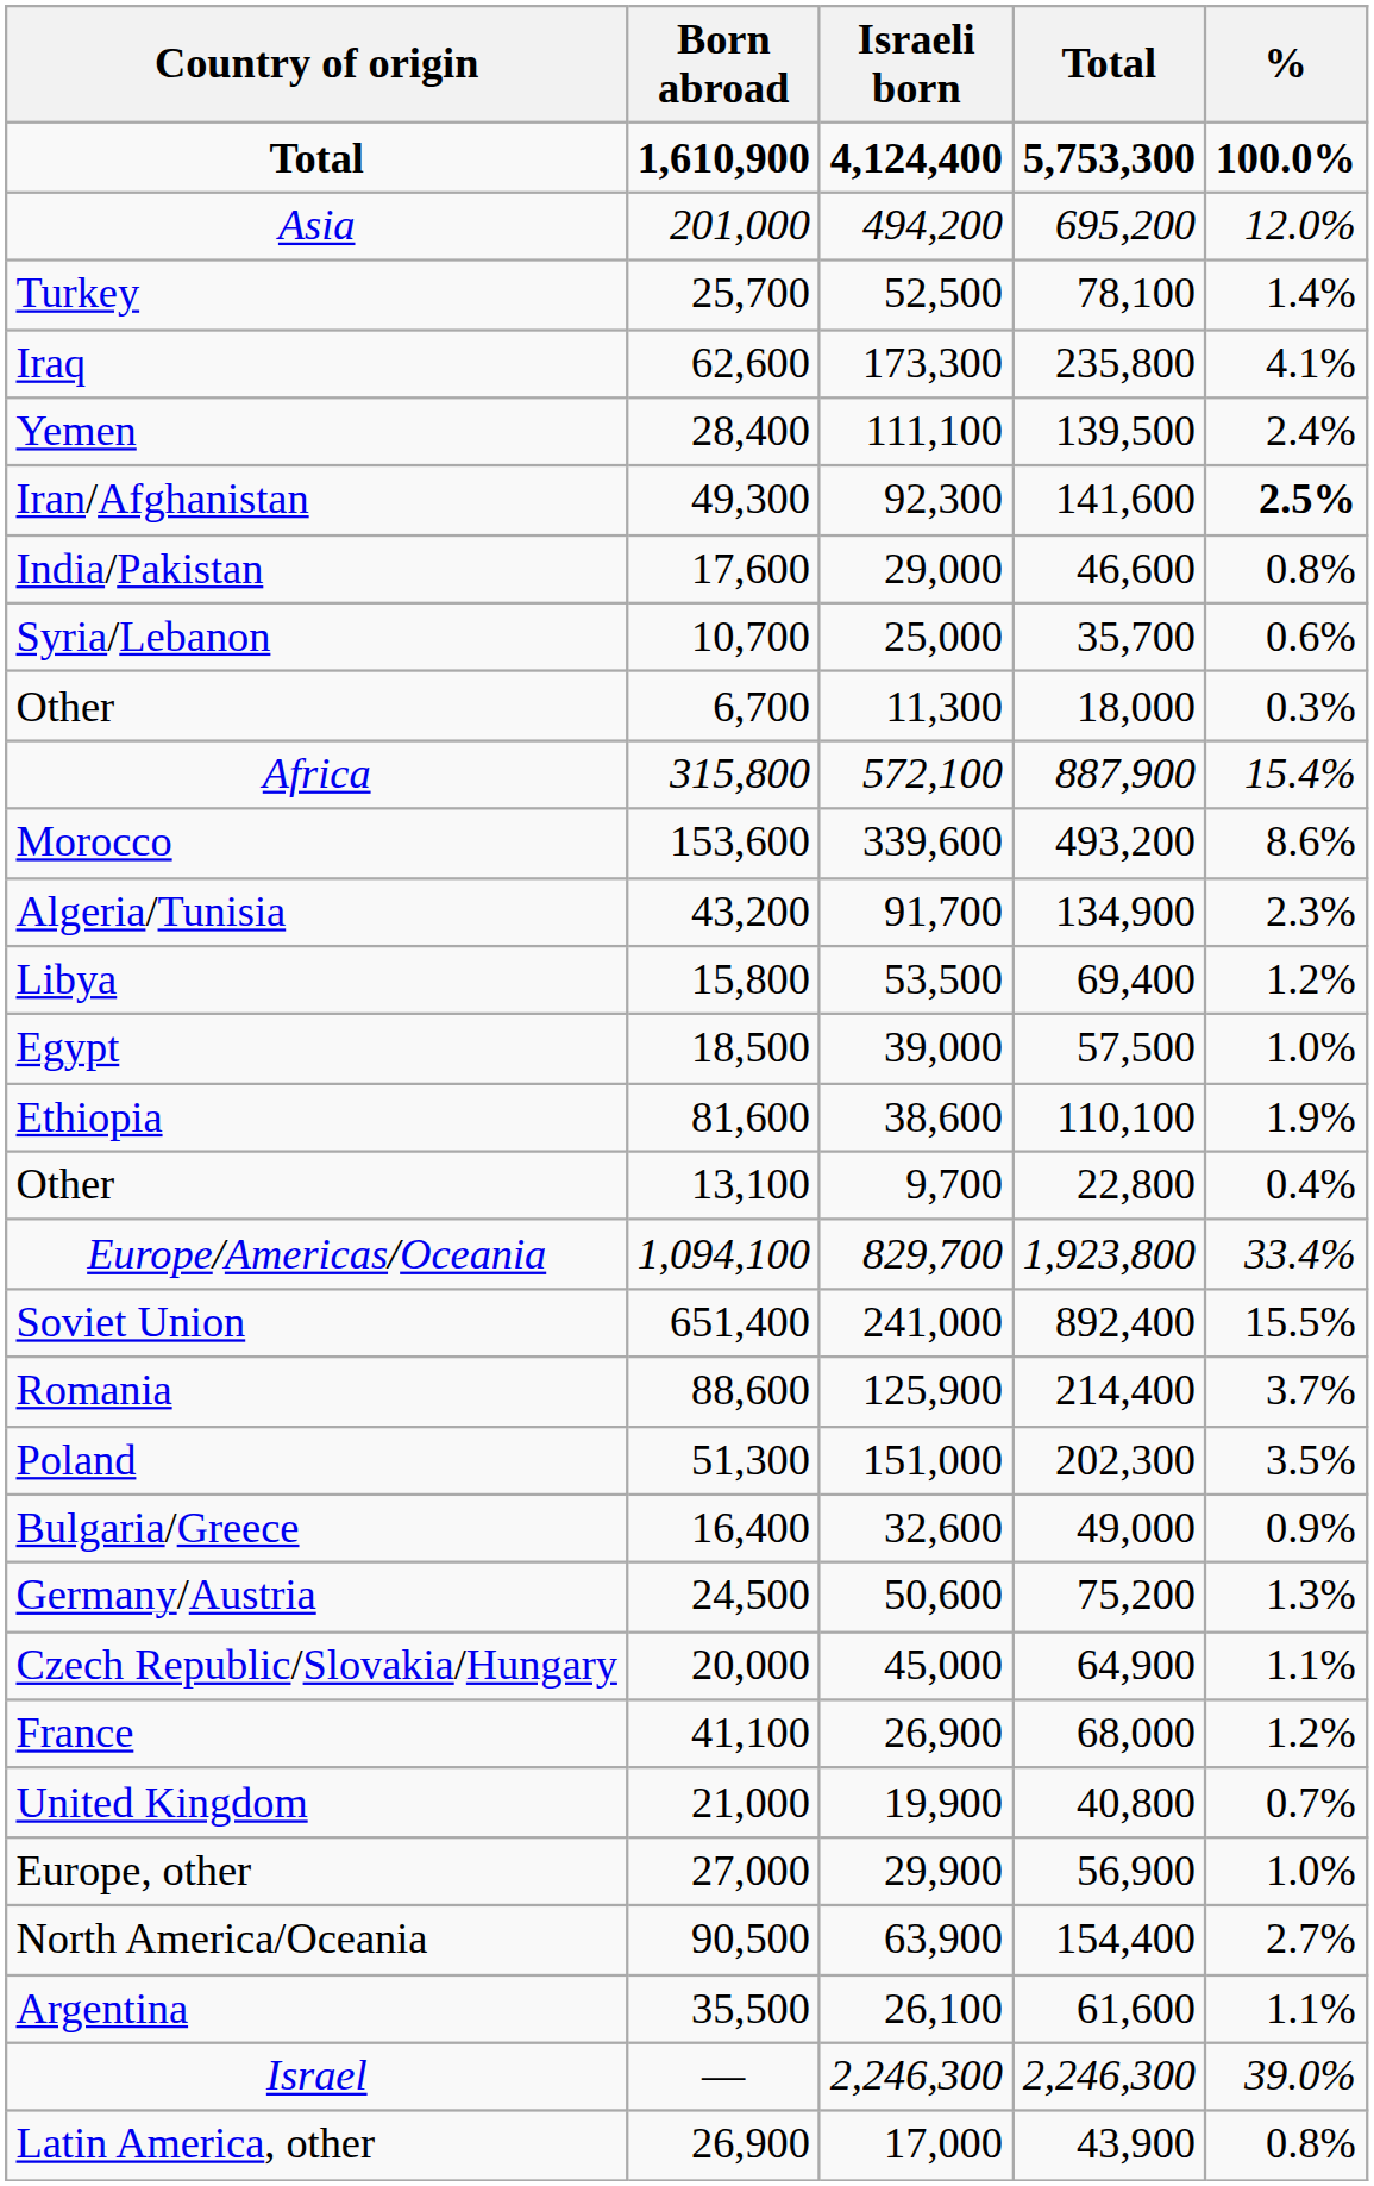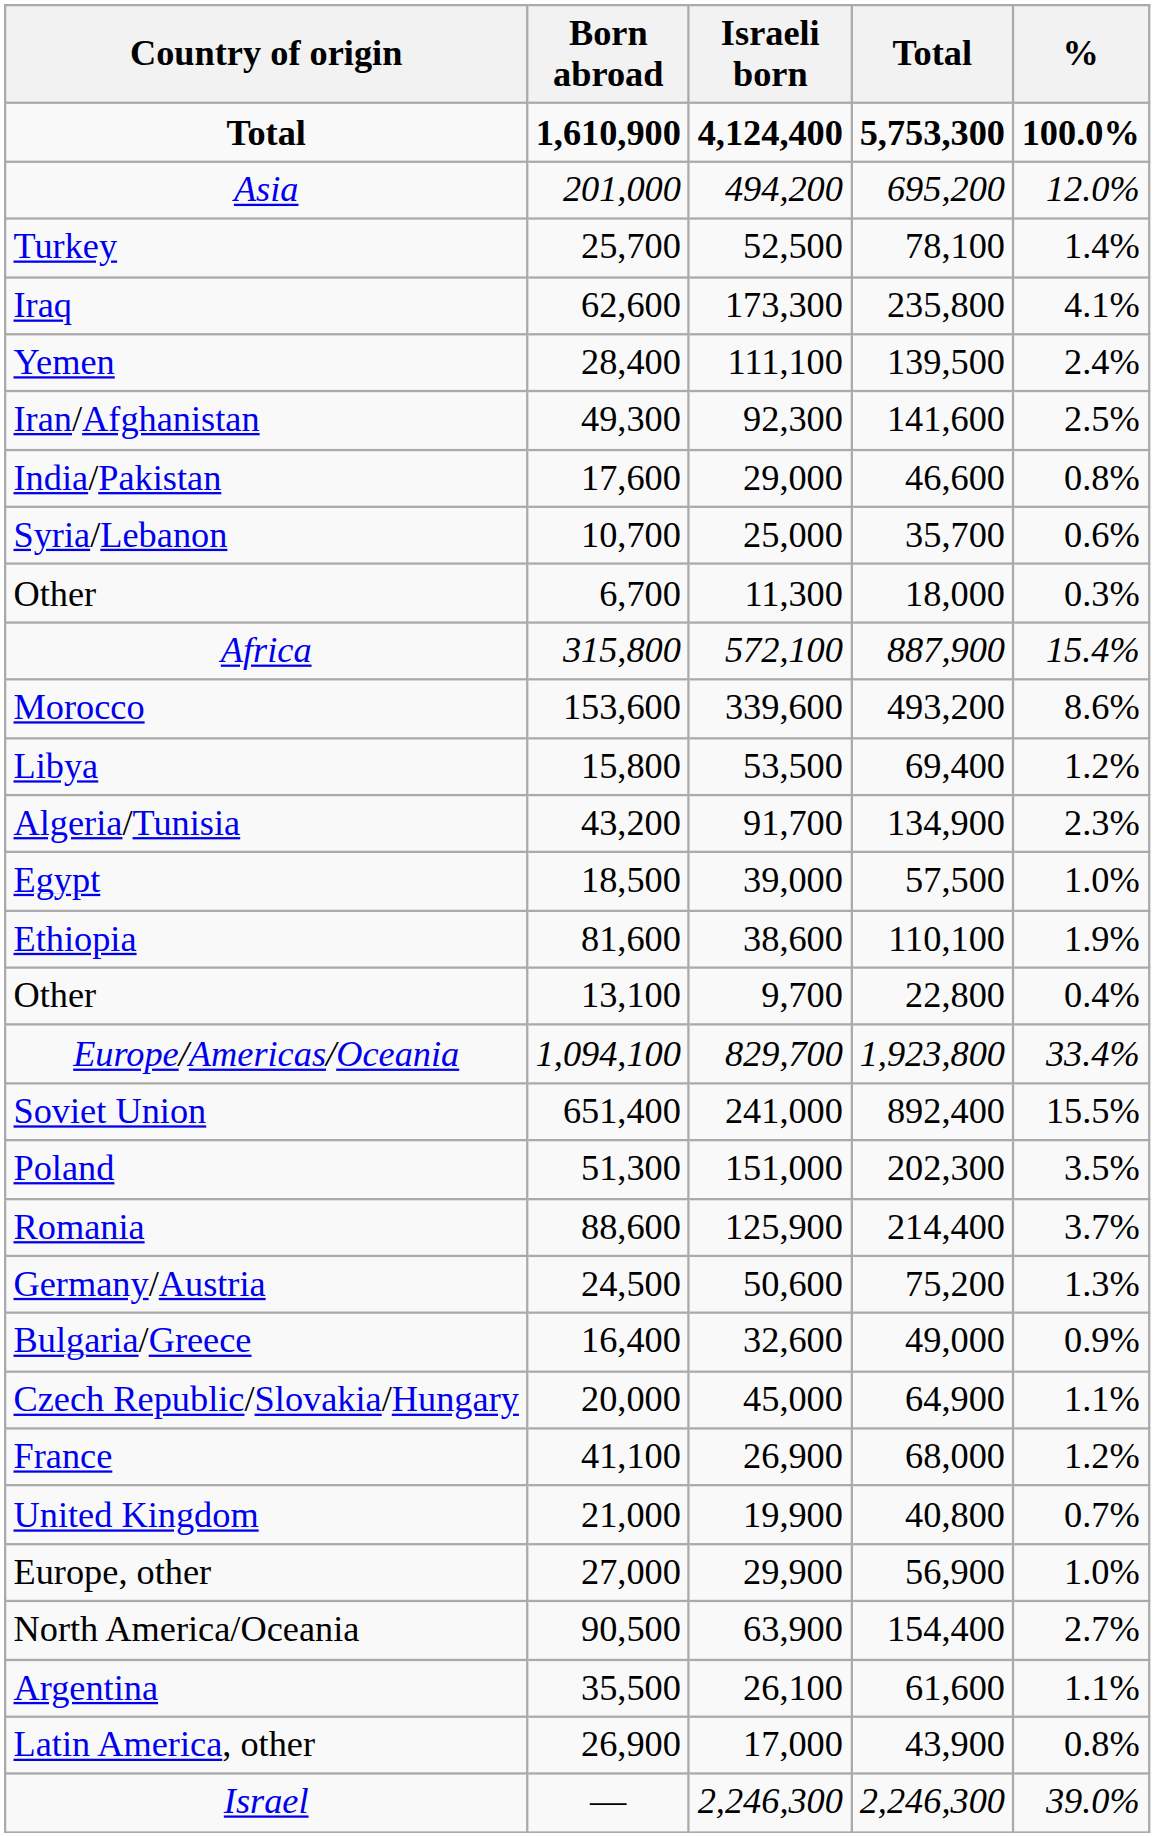Iran/Afghanistan | %: bold -> normal
rows swapped: Algeria/Tunisia <-> Libya
rows swapped: Poland <-> Romania
rows swapped: Bulgaria/Greece <-> Germany/Austria
rows swapped: Latin America, other <-> Israel
